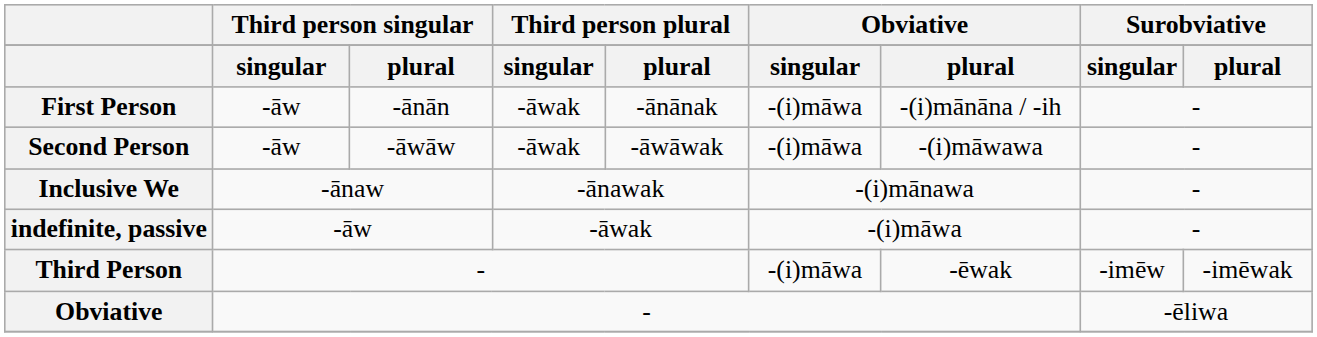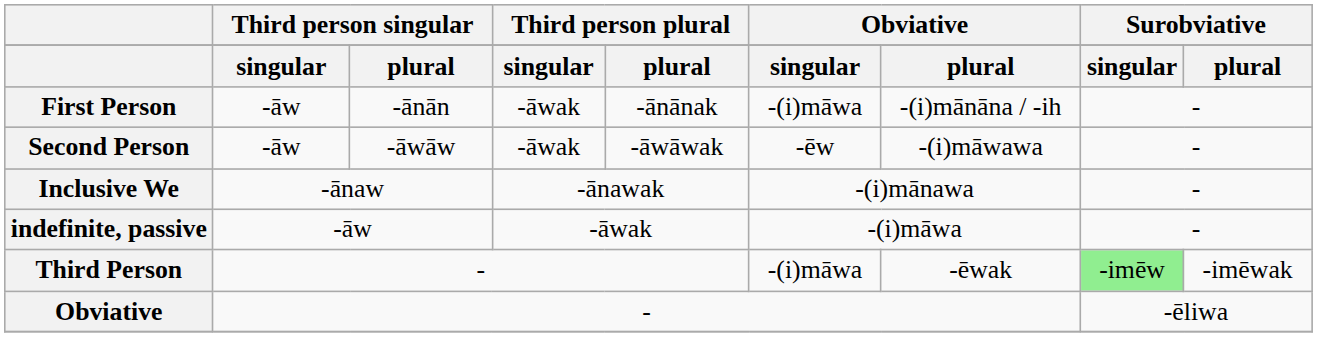Second Person | column 6: -(i)māwa -> -ēw
Third Person | column 8: no background -> lightgreen background
